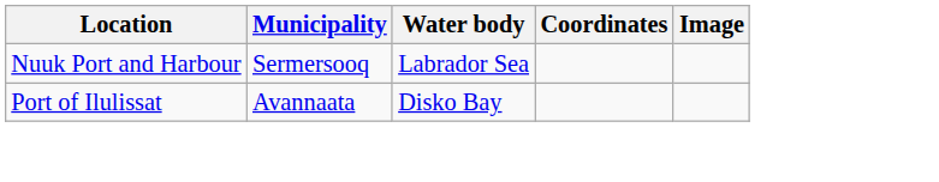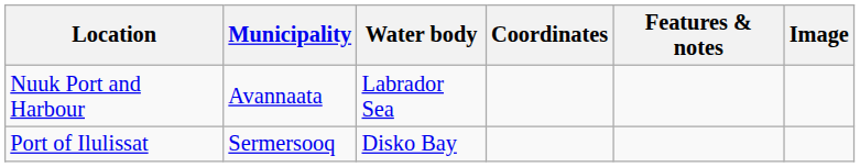+ column: Features & notes
Nuuk Port and Harbour | Municipality: Sermersooq -> Avannaata
Port of Ilulissat | Municipality: Avannaata -> Sermersooq
